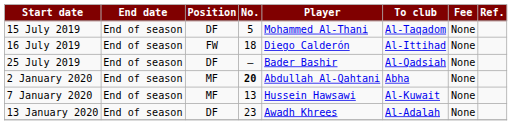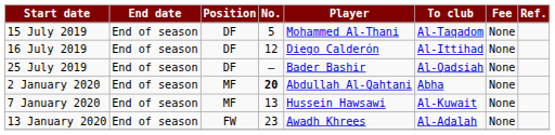16 July 2019 | Position: FW -> DF
16 July 2019 | No.: 18 -> 12
13 January 2020 | Position: DF -> FW
